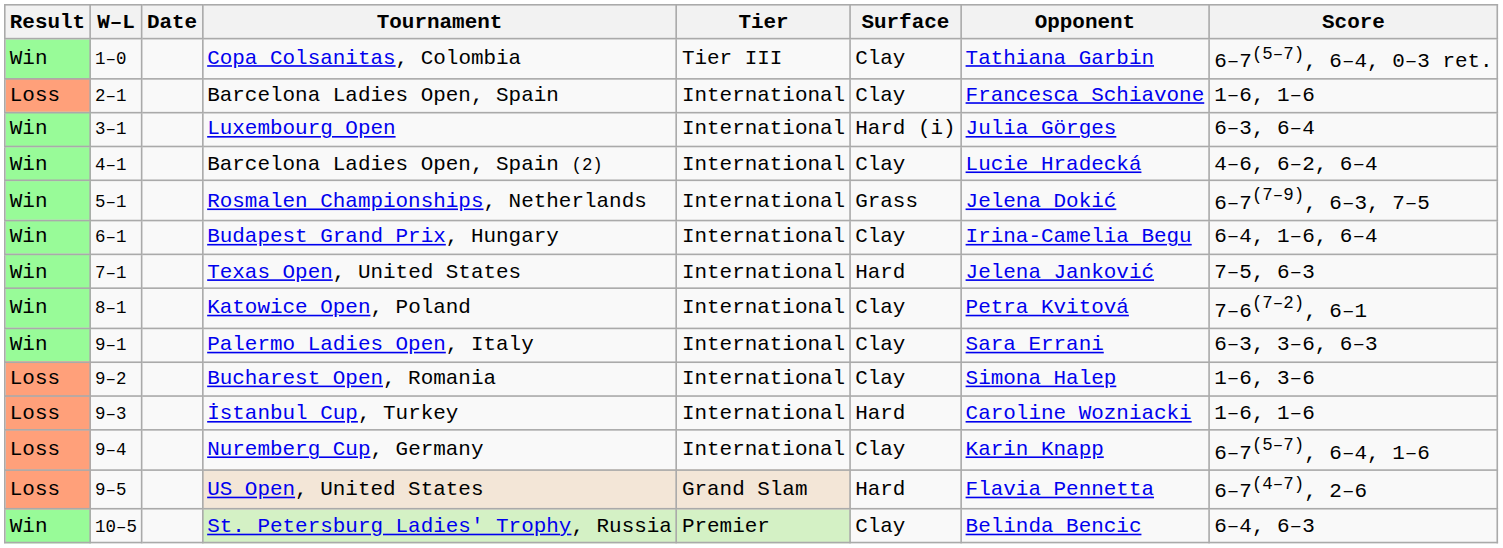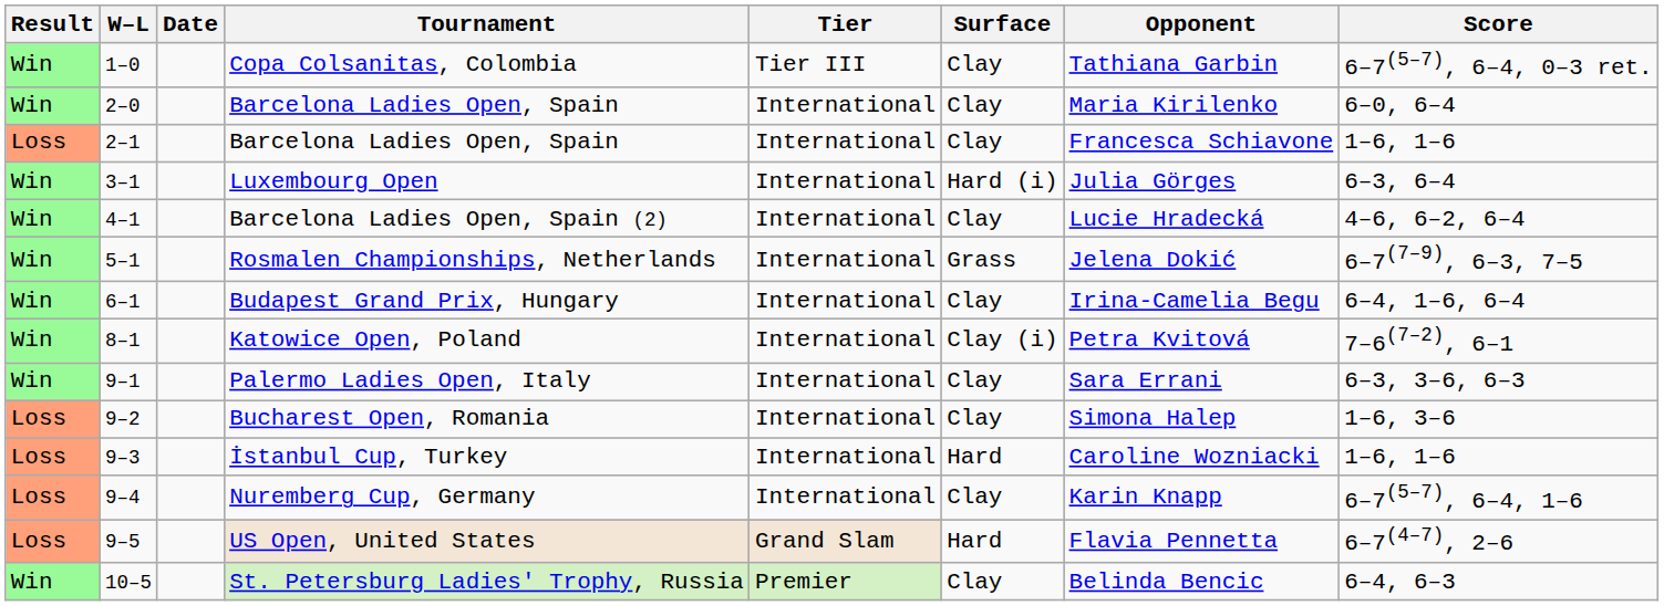+ row: Win | 2–0 | Barcelona Ladies Open, Spain | International | Clay | Maria Kirilenko | 6–0, 6–4
- row: Win | 7–1 | Texas Open, United States | International | Hard | Jelena Janković | 7–5, 6–3
Katowice Open, Poland | Surface: Clay -> Clay (i)
